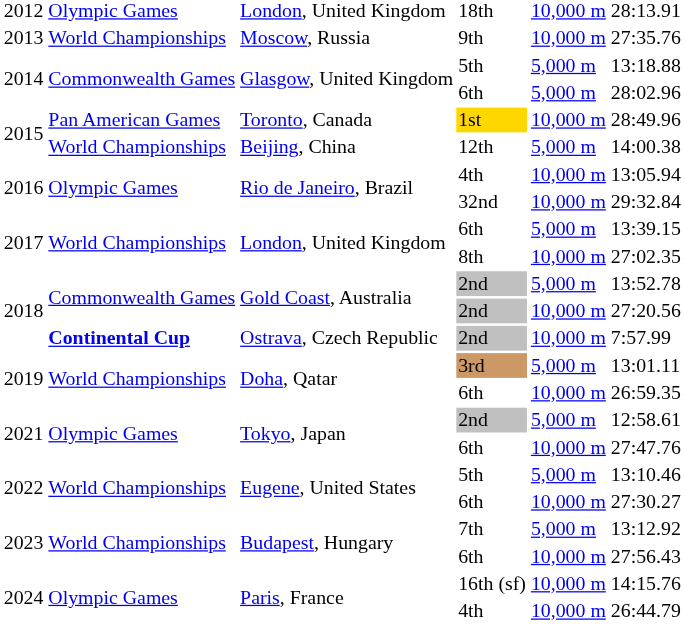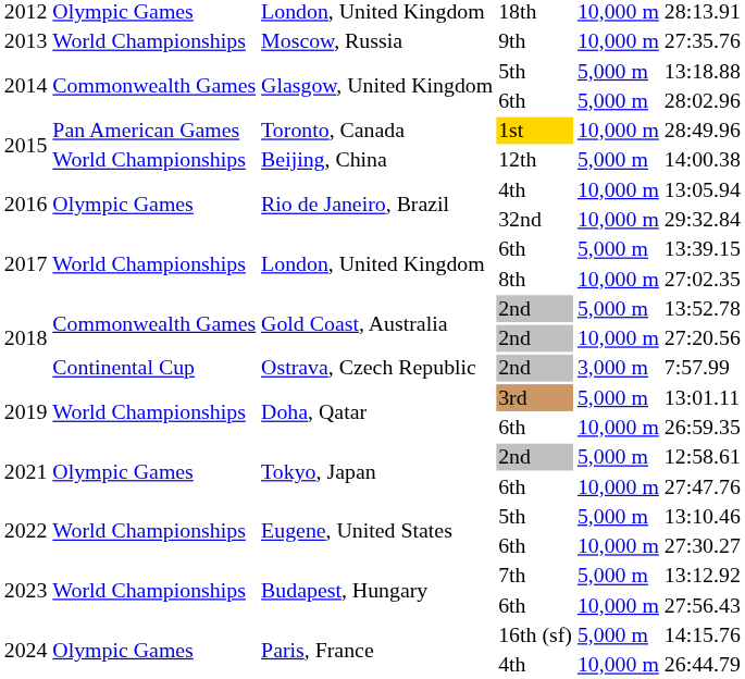Ostrava, Czech Republic | column 2: bold -> normal
Ostrava, Czech Republic | column 5: 10,000 m -> 3,000 m
Paris, France / 16th (sf) | column 5: 10,000 m -> 5,000 m
